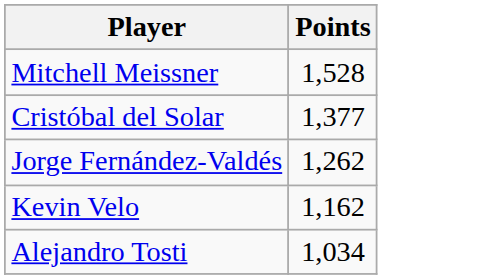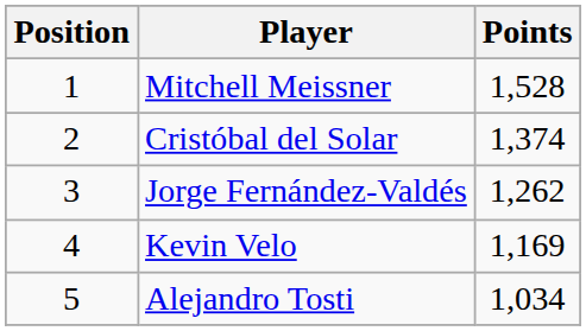+ column: Position | 1 | 2 | 3 | 4 | 5
Cristóbal del Solar | Points: 1,377 -> 1,374
Kevin Velo | Points: 1,162 -> 1,169
